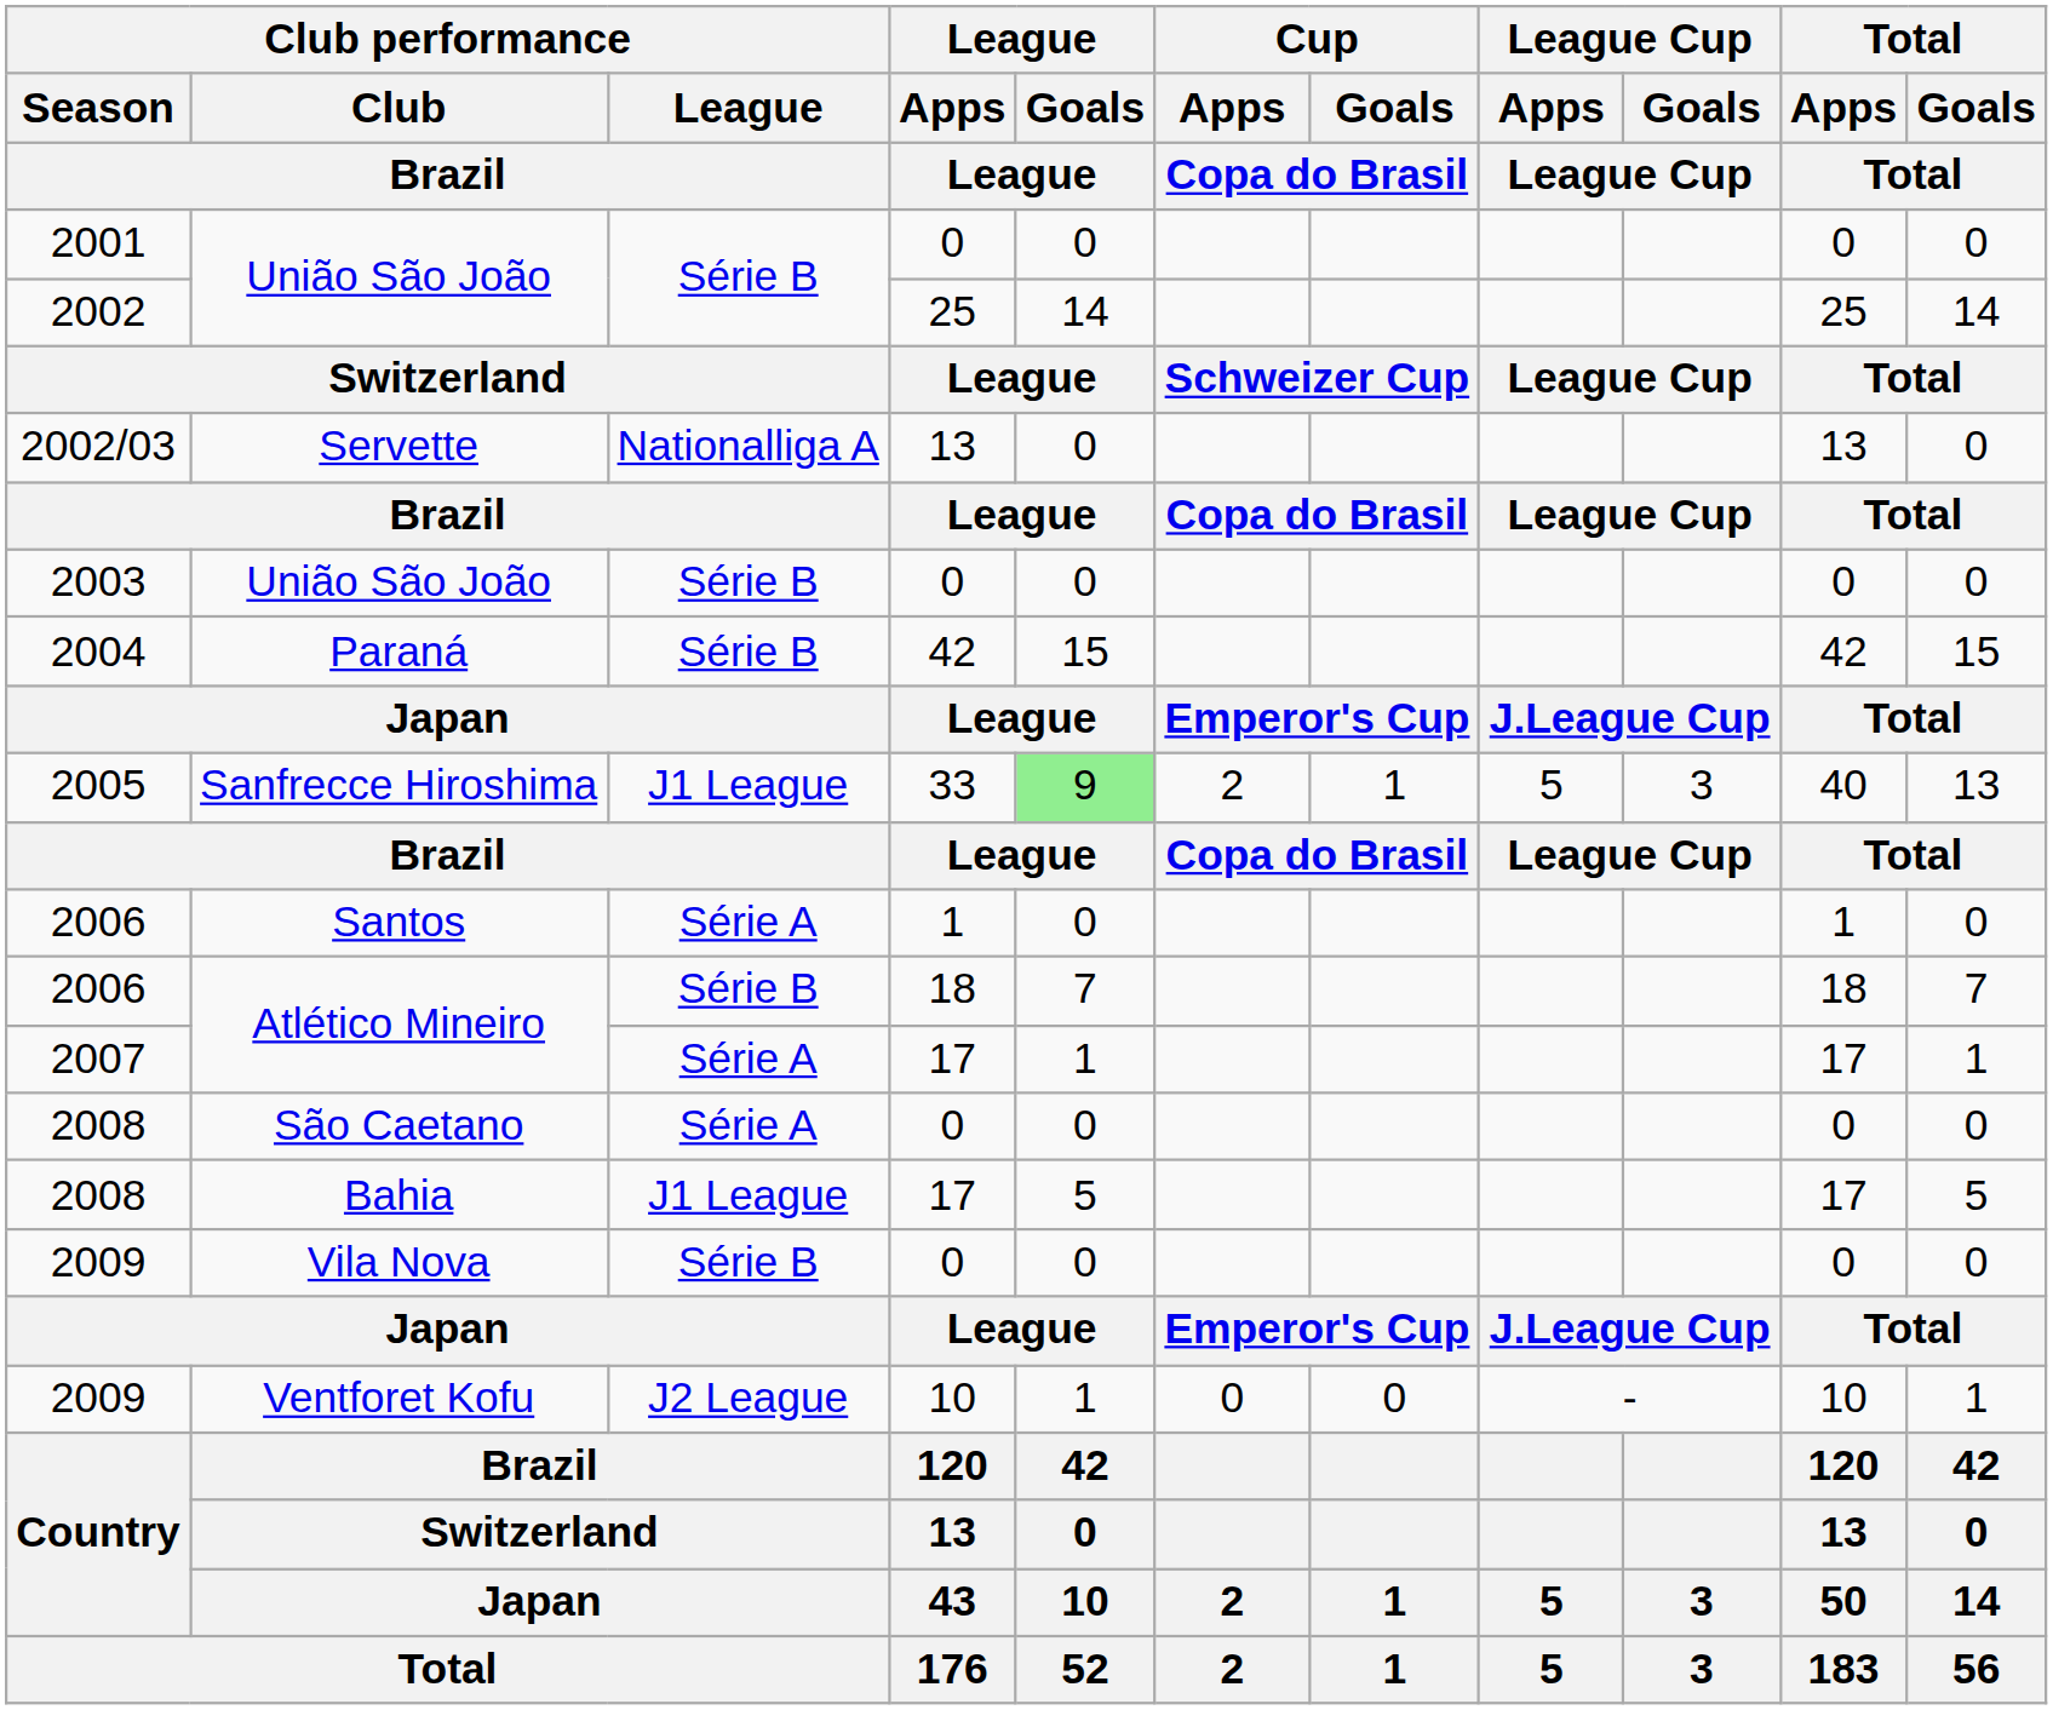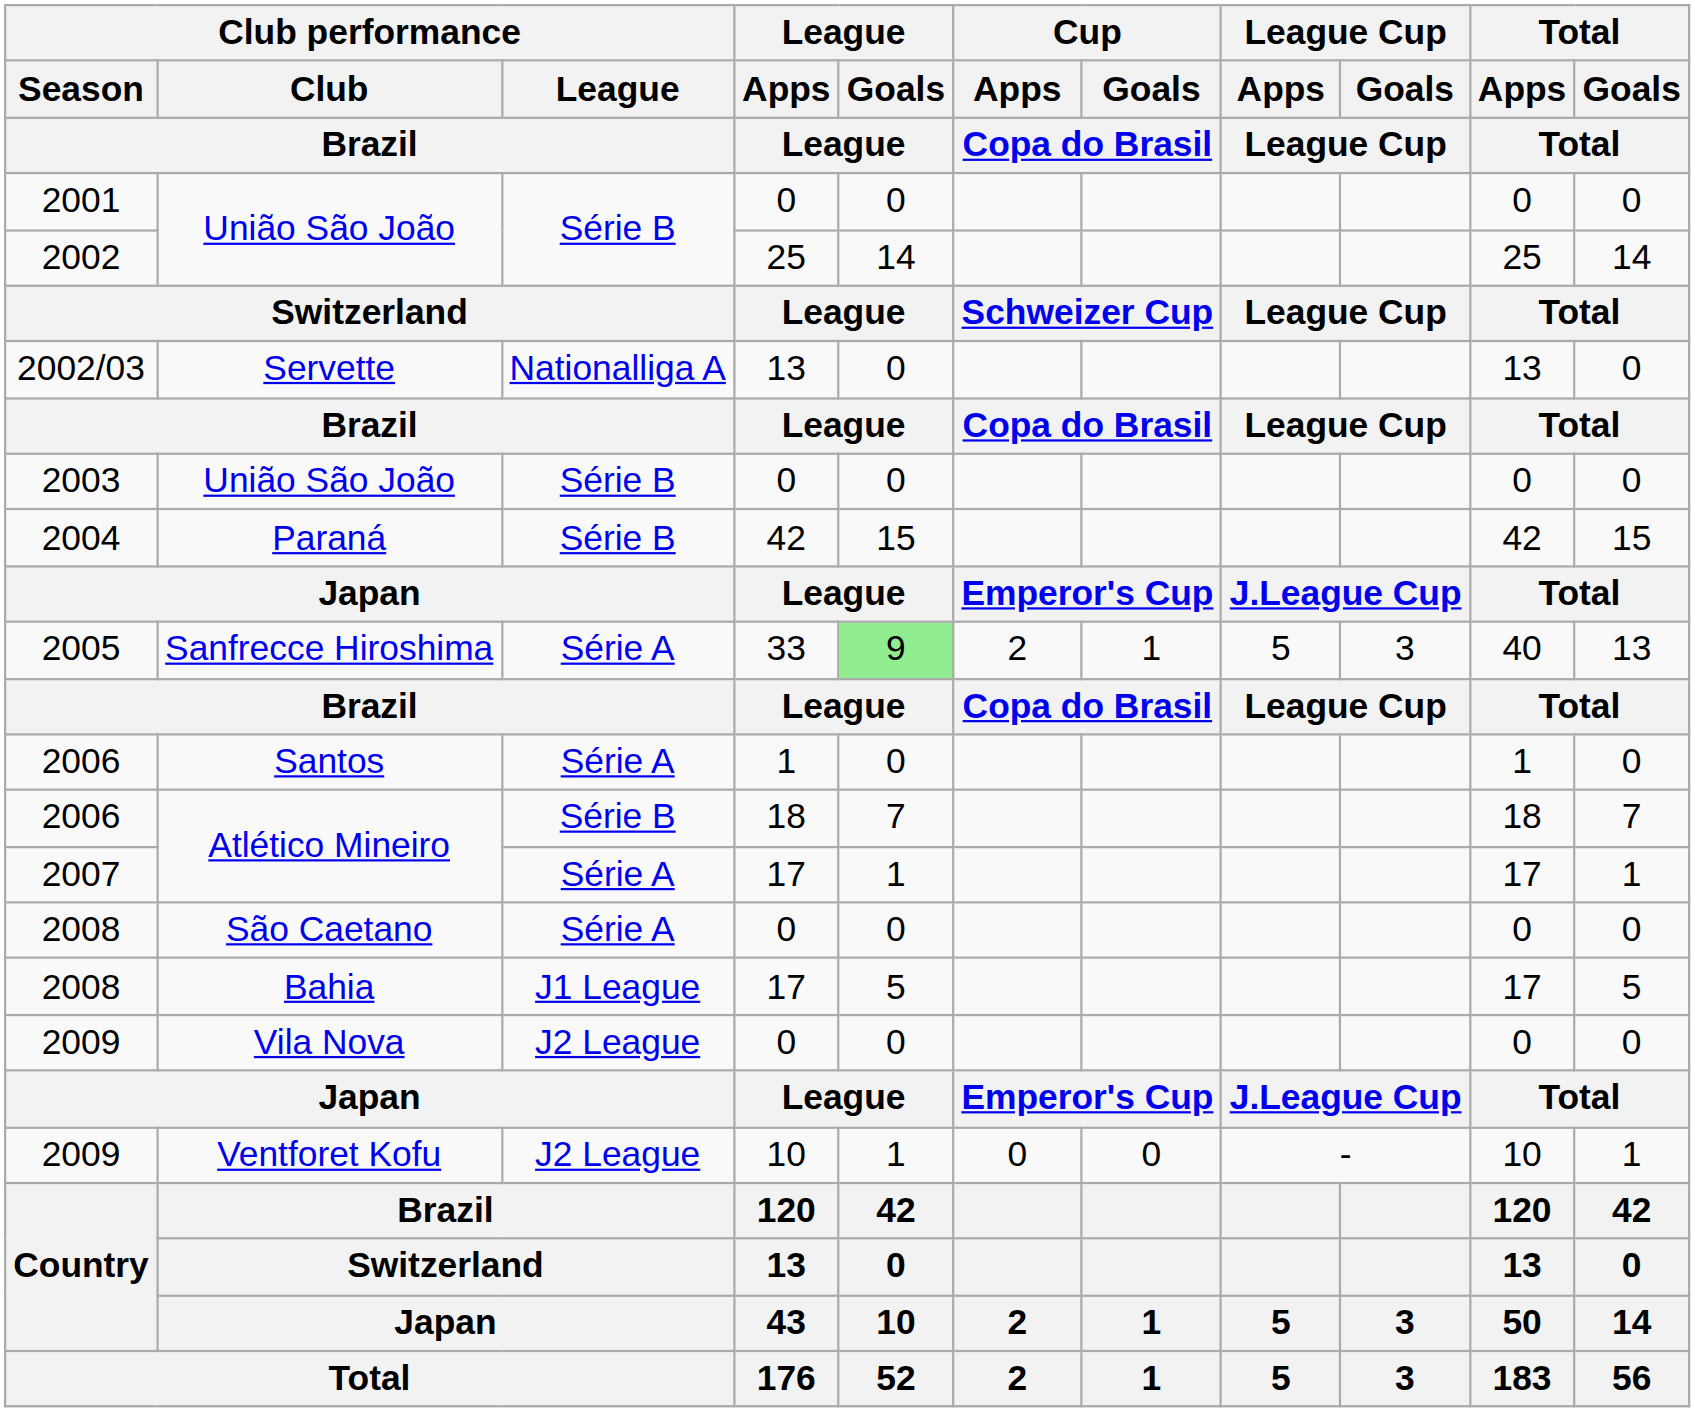2005 | Club performance / League / Brazil: J1 League -> Série A
2009 / Vila Nova | Club performance / League / Brazil: Série B -> J2 League
